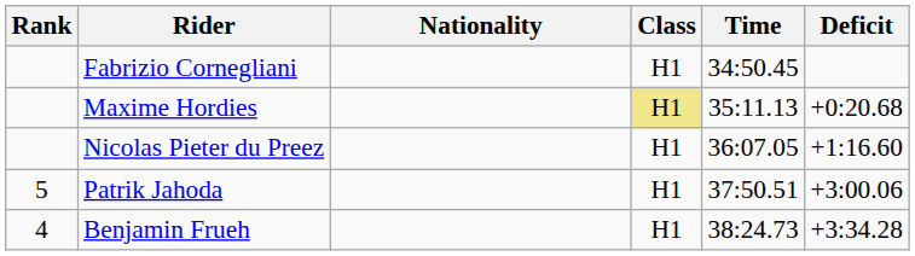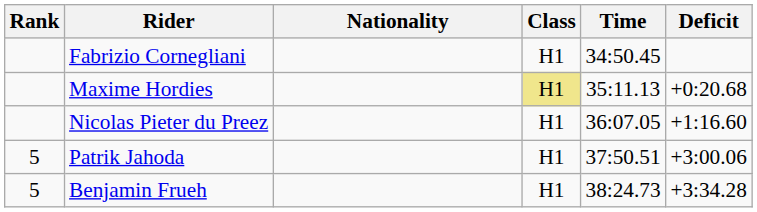Benjamin Frueh | Rank: 4 -> 5
